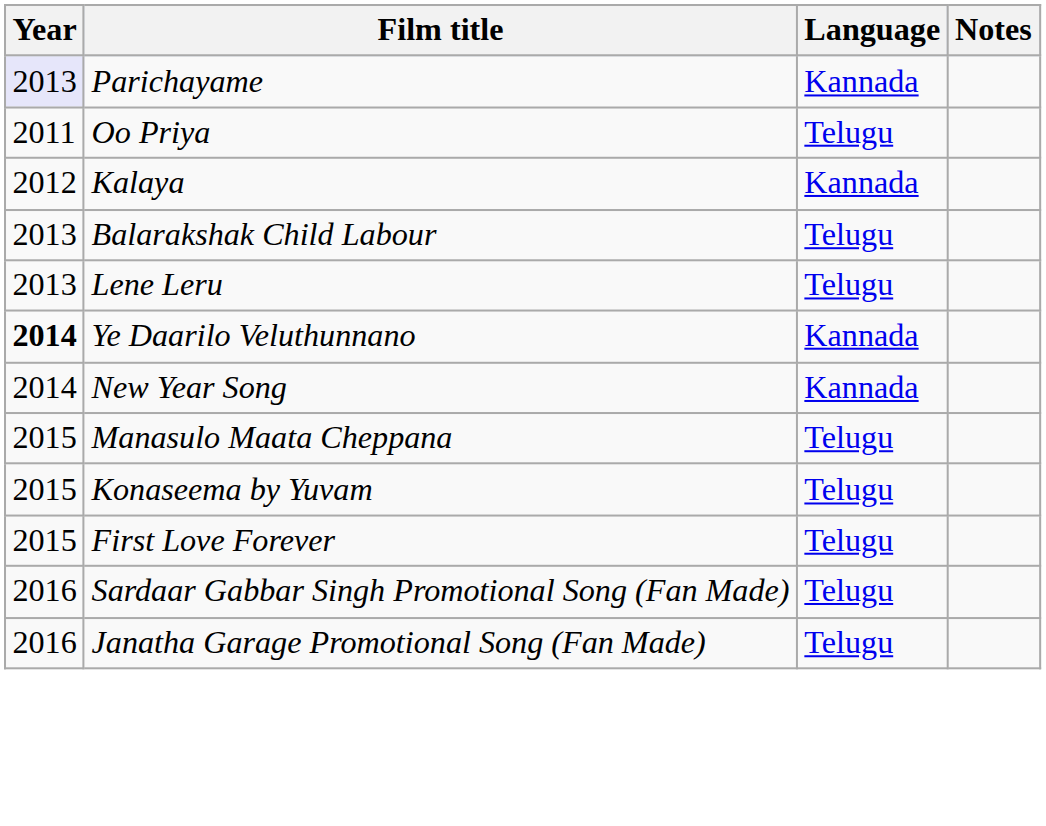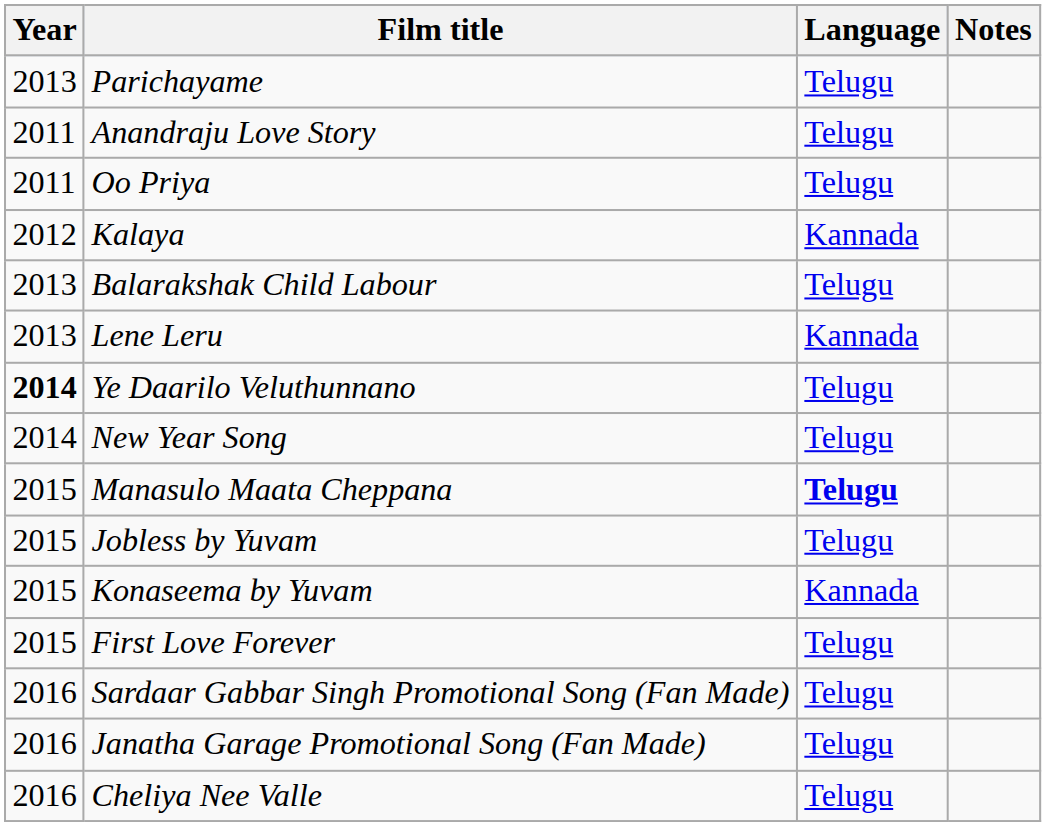Parichayame | Year: lavender background -> no background
Parichayame | Language: Kannada -> Telugu
+ row: 2011 | Anandraju Love Story | Telugu
Lene Leru | Language: Telugu -> Kannada
Ye Daarilo Veluthunnano | Language: Kannada -> Telugu
New Year Song | Language: Kannada -> Telugu
Manasulo Maata Cheppana | Language: normal -> bold
+ row: 2015 | Jobless by Yuvam | Telugu
Konaseema by Yuvam | Language: Telugu -> Kannada
+ row: 2016 | Cheliya Nee Valle | Telugu
